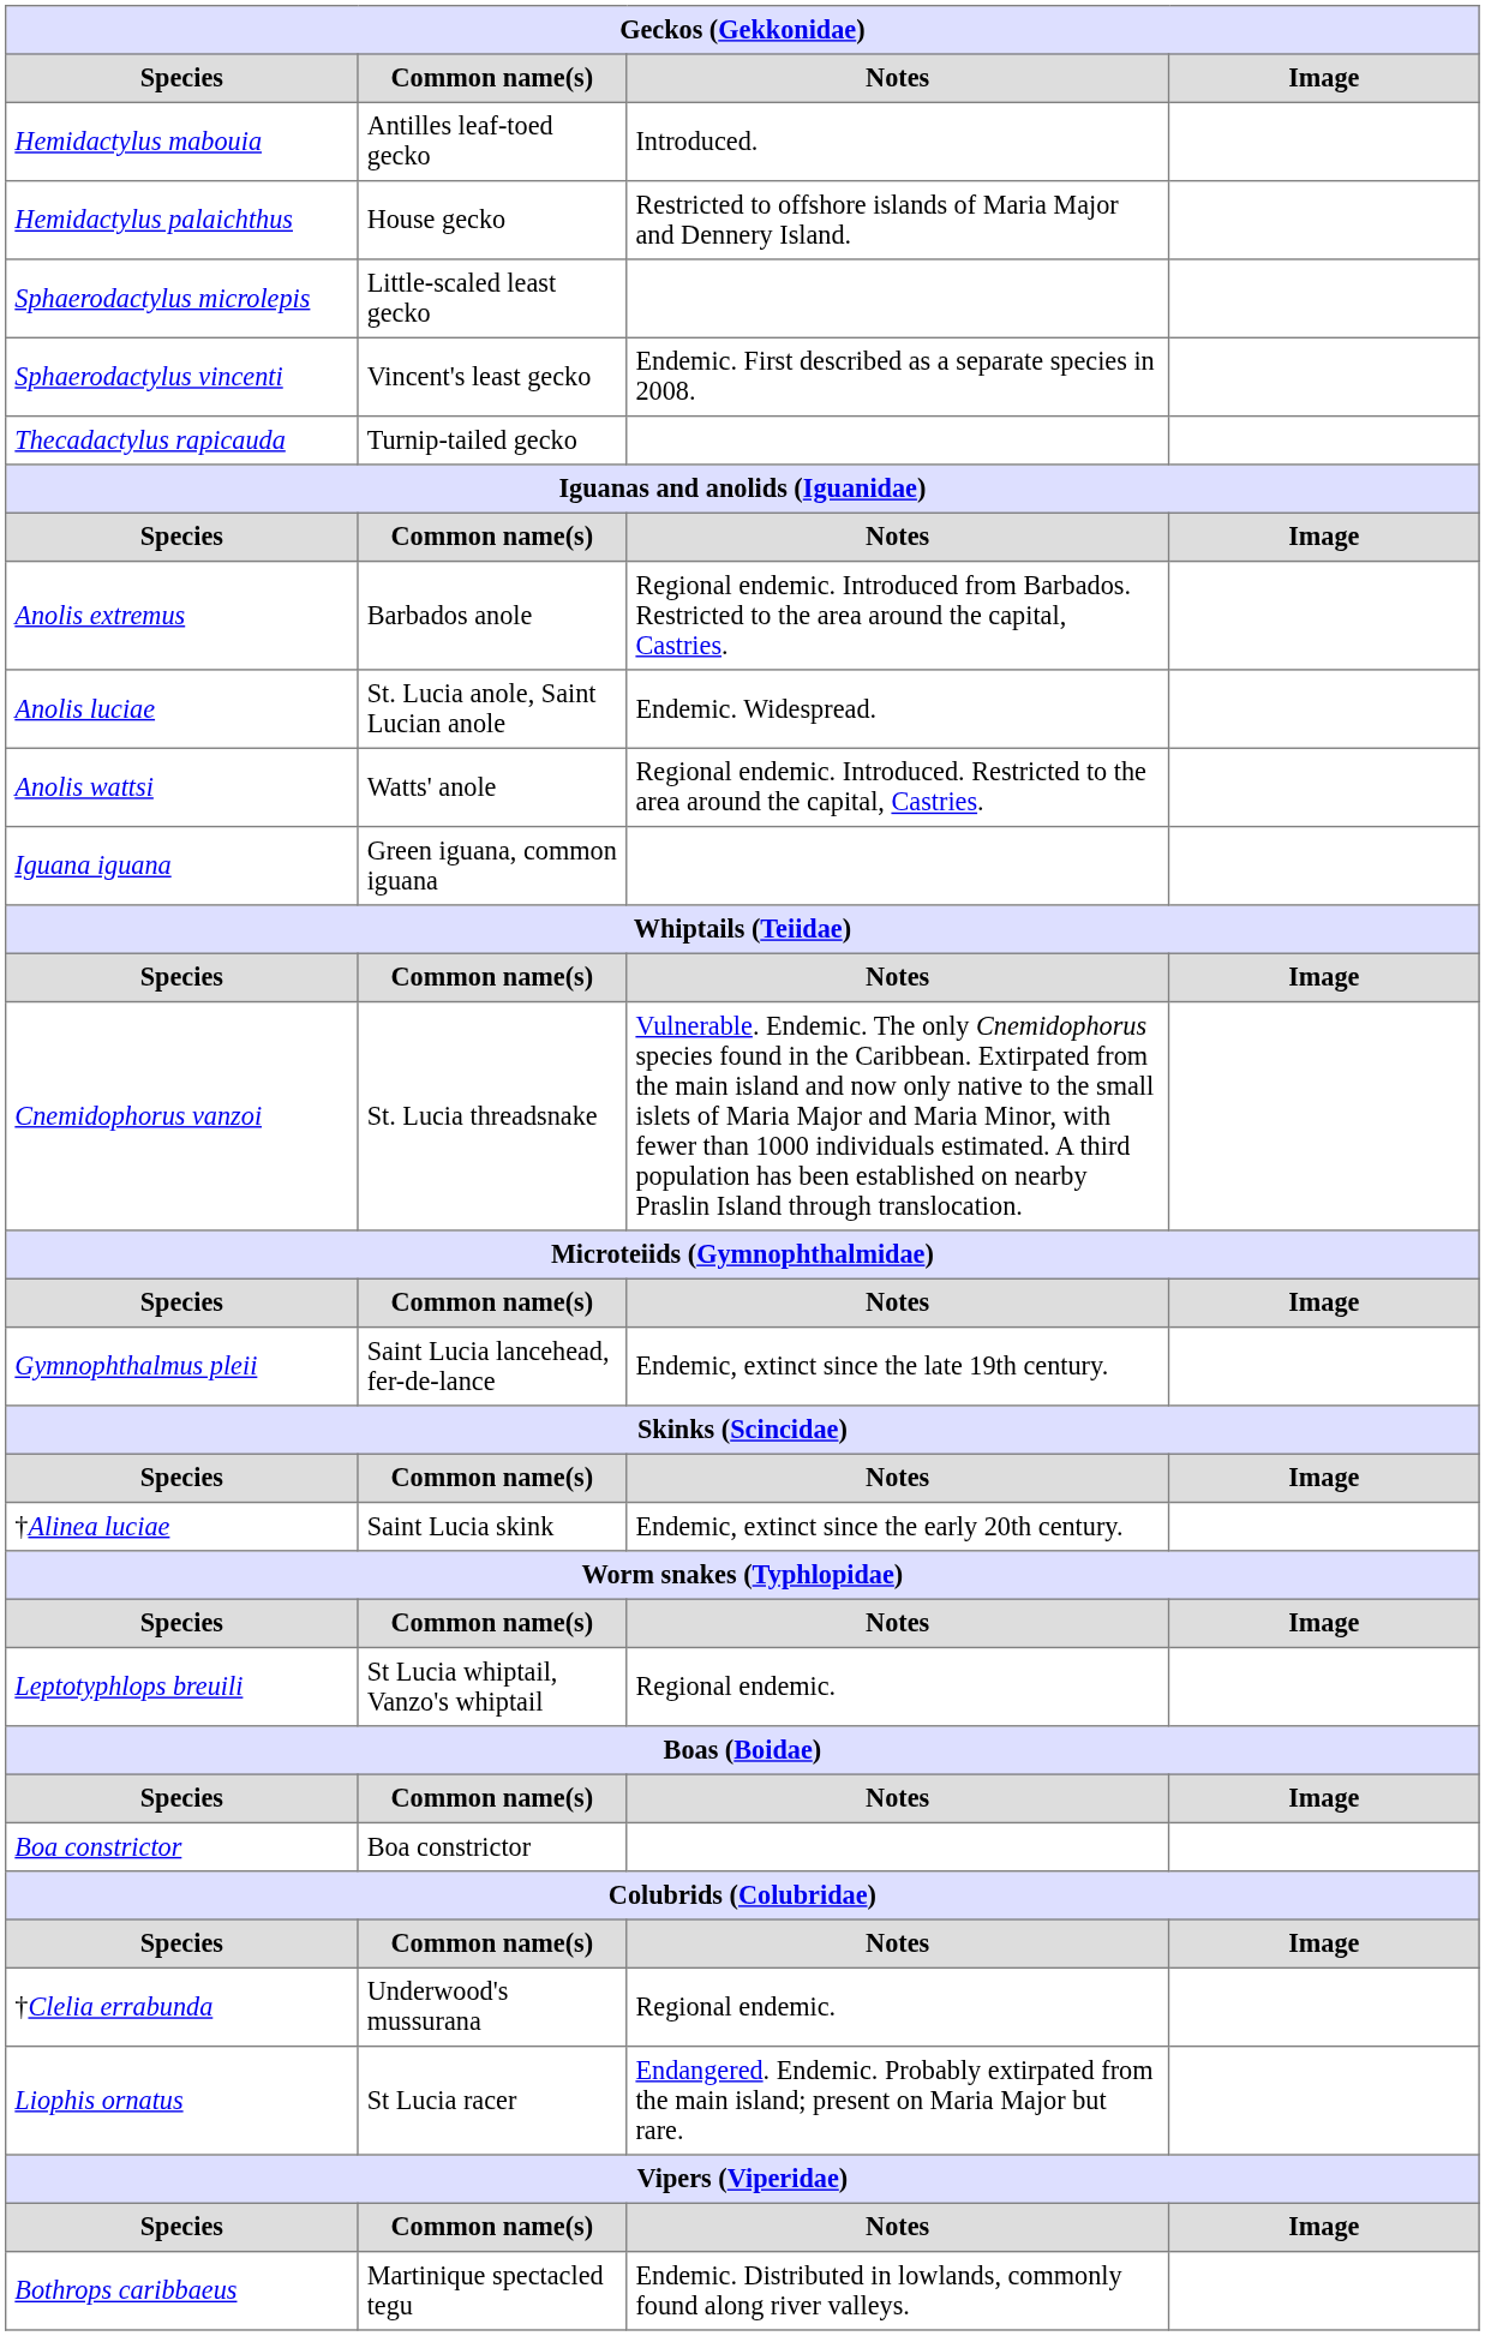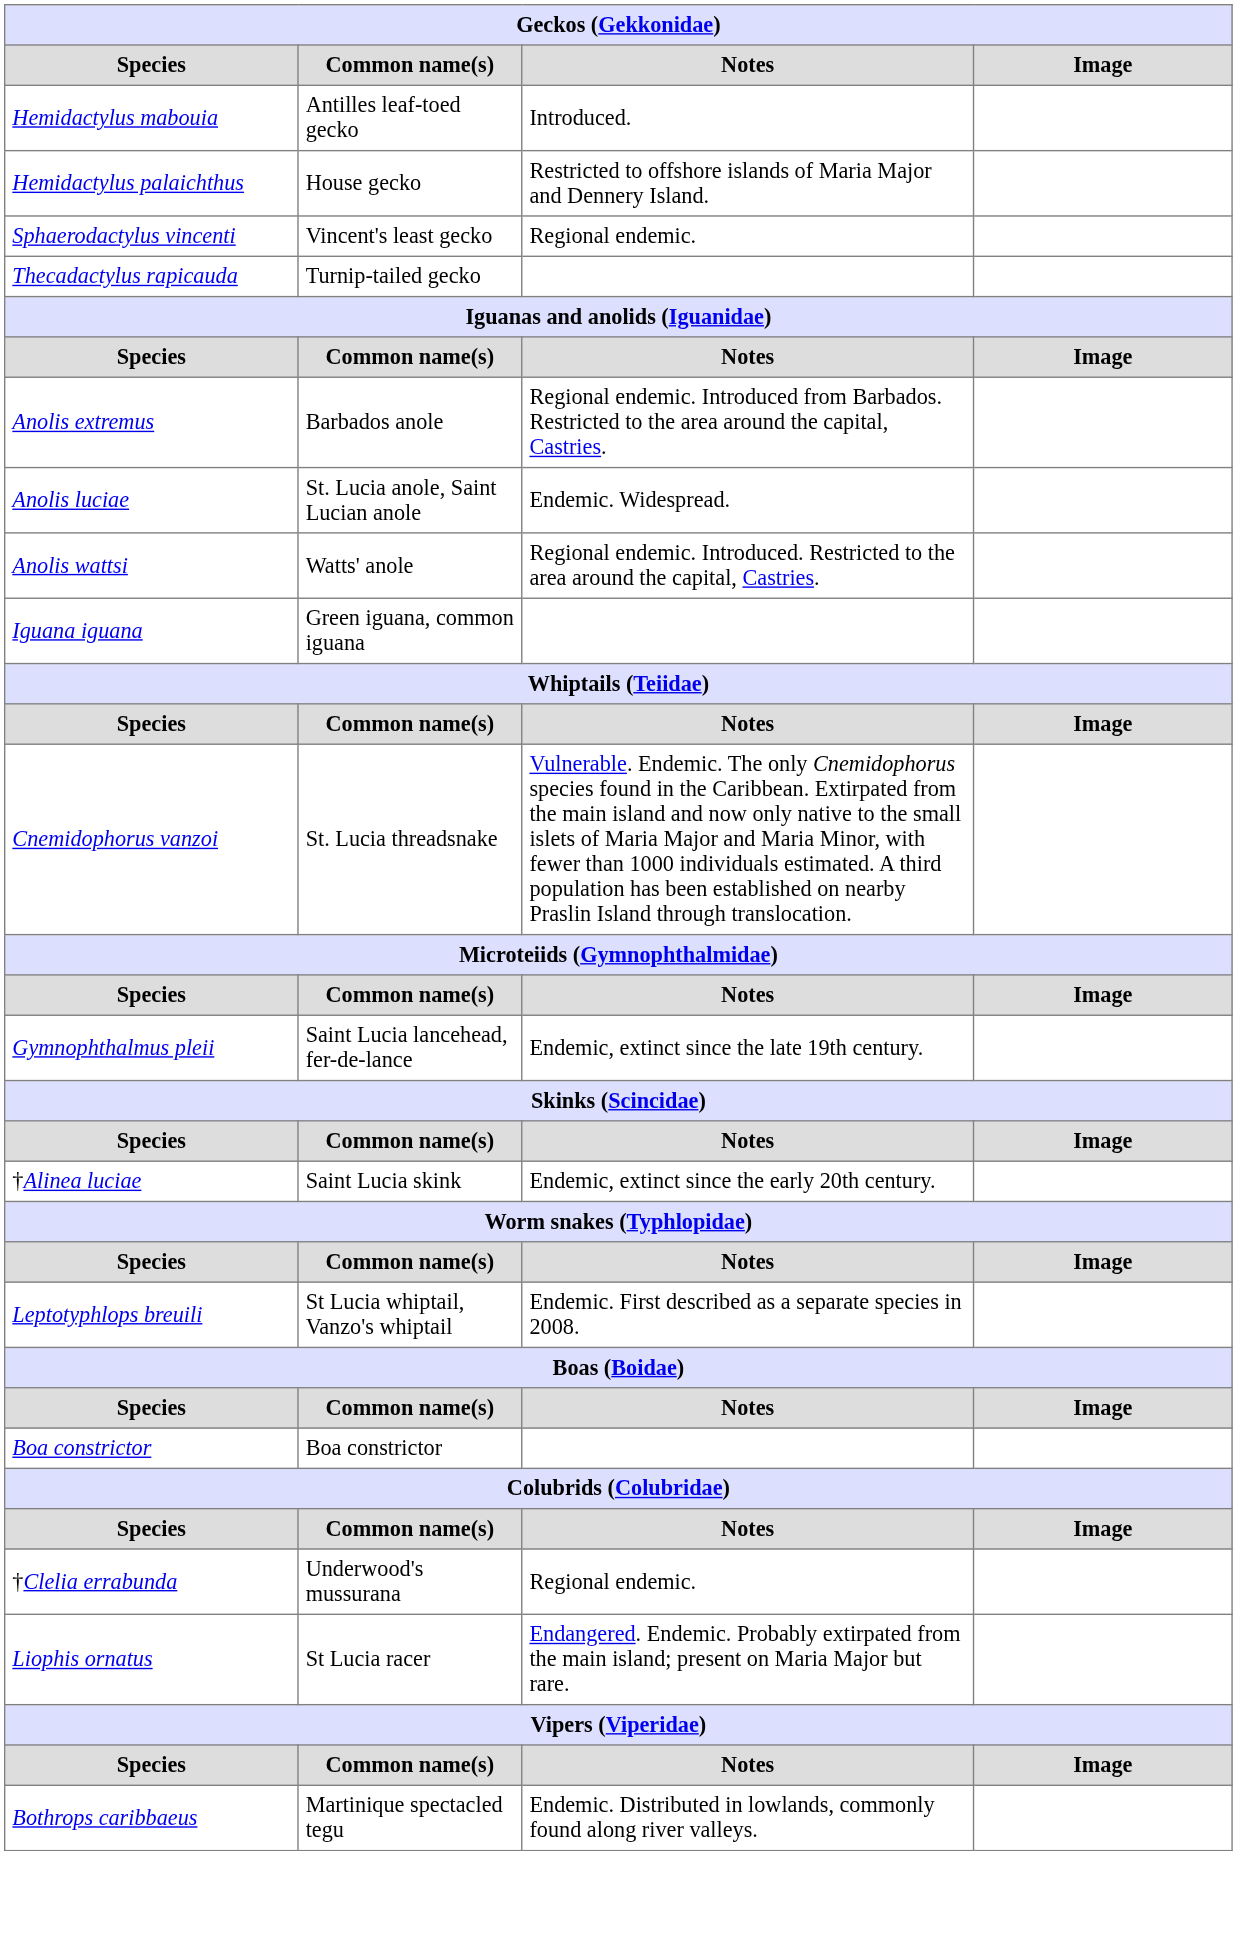- row: Sphaerodactylus microlepis | Little-scaled least gecko
Sphaerodactylus vincenti | Notes: Endemic. First described as a separate species in 2008. -> Regional endemic.
Leptotyphlops breuili | Notes: Regional endemic. -> Endemic. First described as a separate species in 2008.
